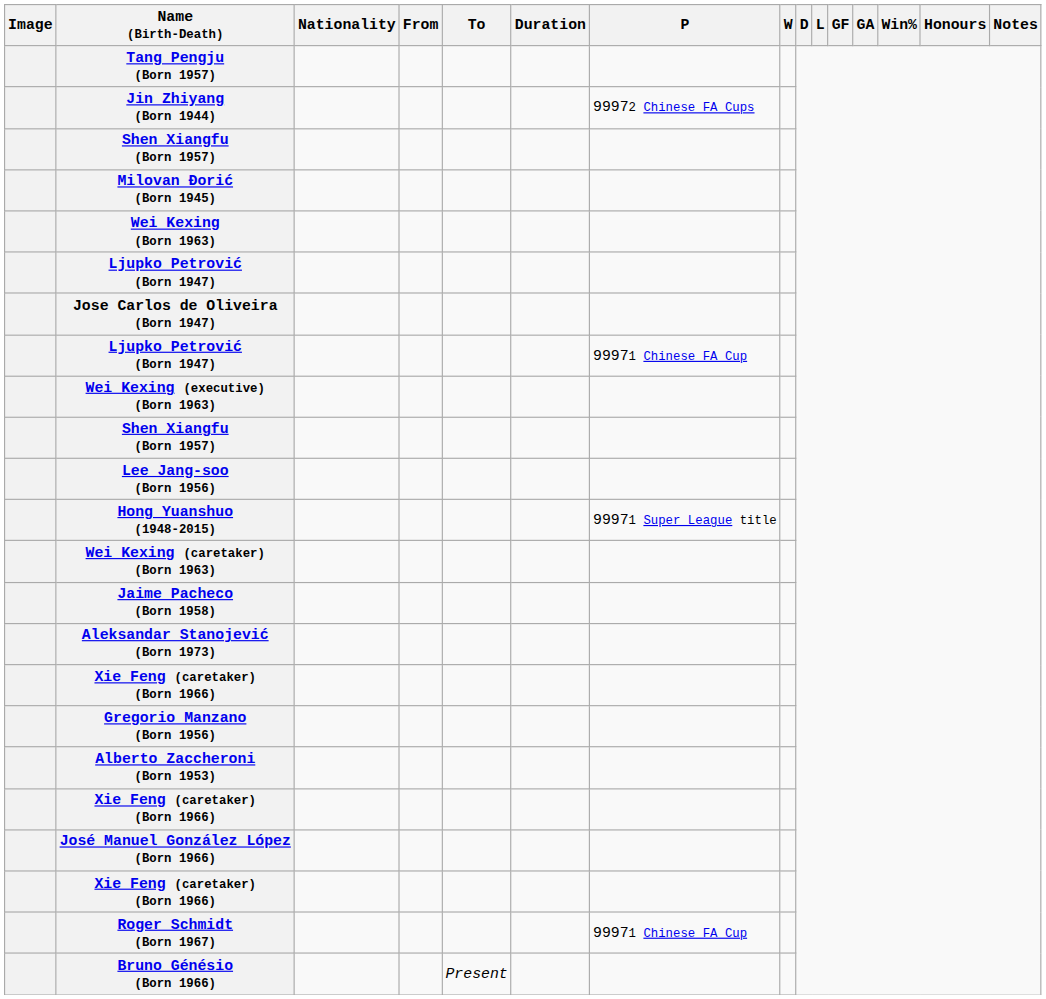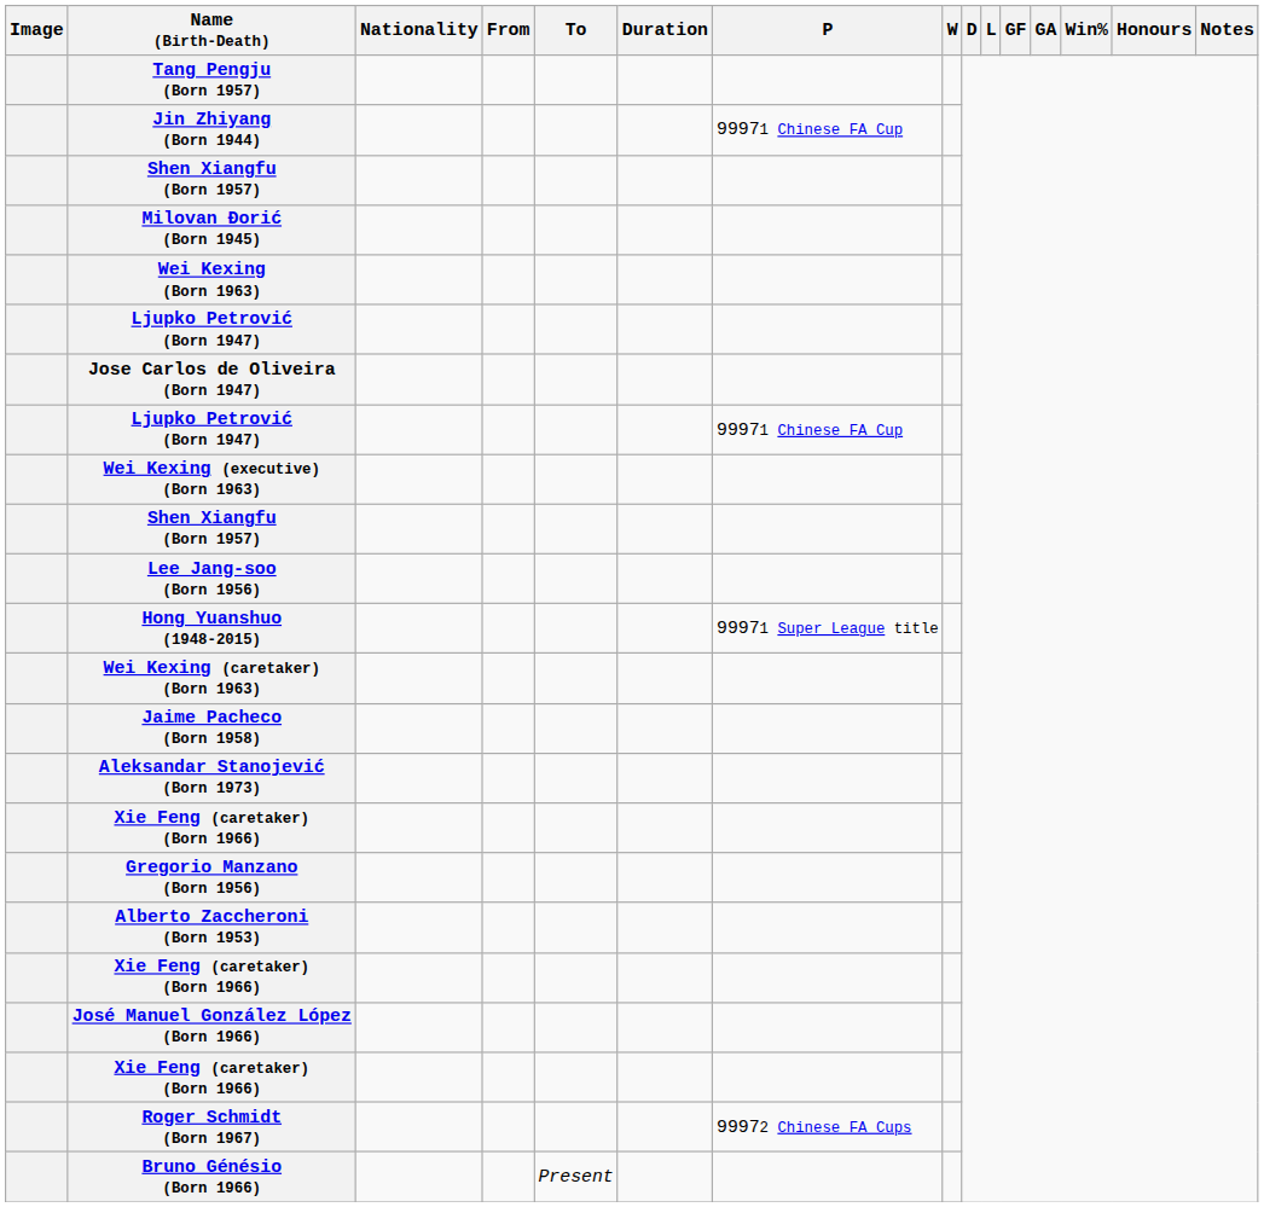Jin Zhiyang (Born 1944) | P: 99972 Chinese FA Cups -> 99971 Chinese FA Cup
Roger Schmidt (Born 1967) | P: 99971 Chinese FA Cup -> 99972 Chinese FA Cups
